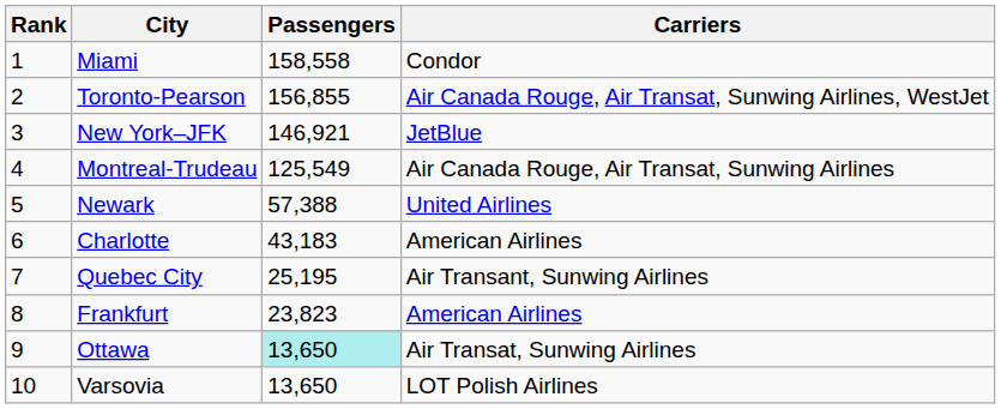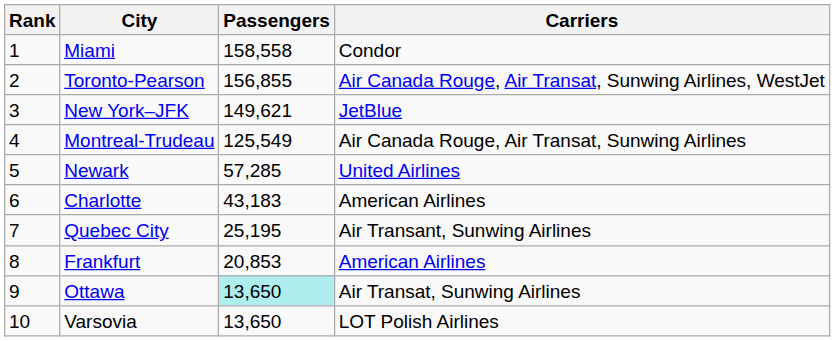New York–JFK | Passengers: 146,921 -> 149,621
Newark | Passengers: 57,388 -> 57,285
Frankfurt | Passengers: 23,823 -> 20,853
